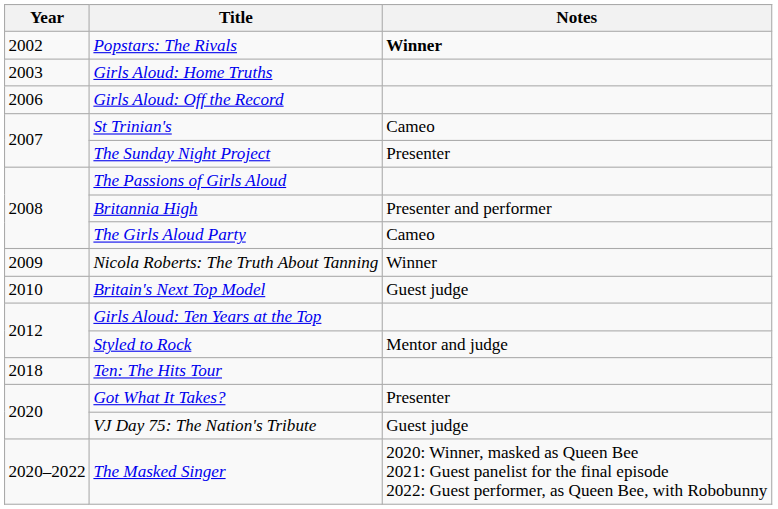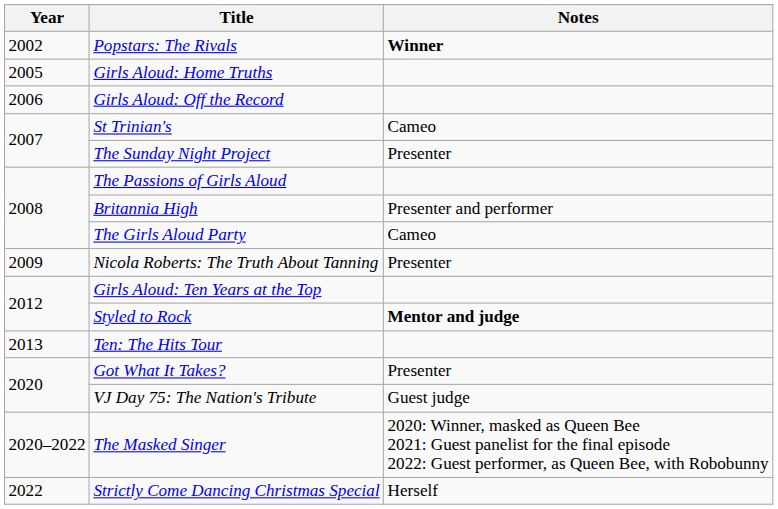Girls Aloud: Home Truths | Year: 2003 -> 2005
Nicola Roberts: The Truth About Tanning | Notes: Winner -> Presenter
- row: 2010 | Britain's Next Top Model | Guest judge
Styled to Rock | Notes: normal -> bold
Ten: The Hits Tour | Year: 2018 -> 2013
+ row: 2022 | Strictly Come Dancing Christmas Special | Herself
